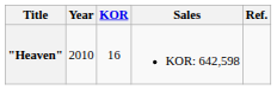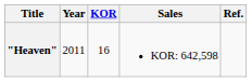"Heaven" | Year: 2010 -> 2011
